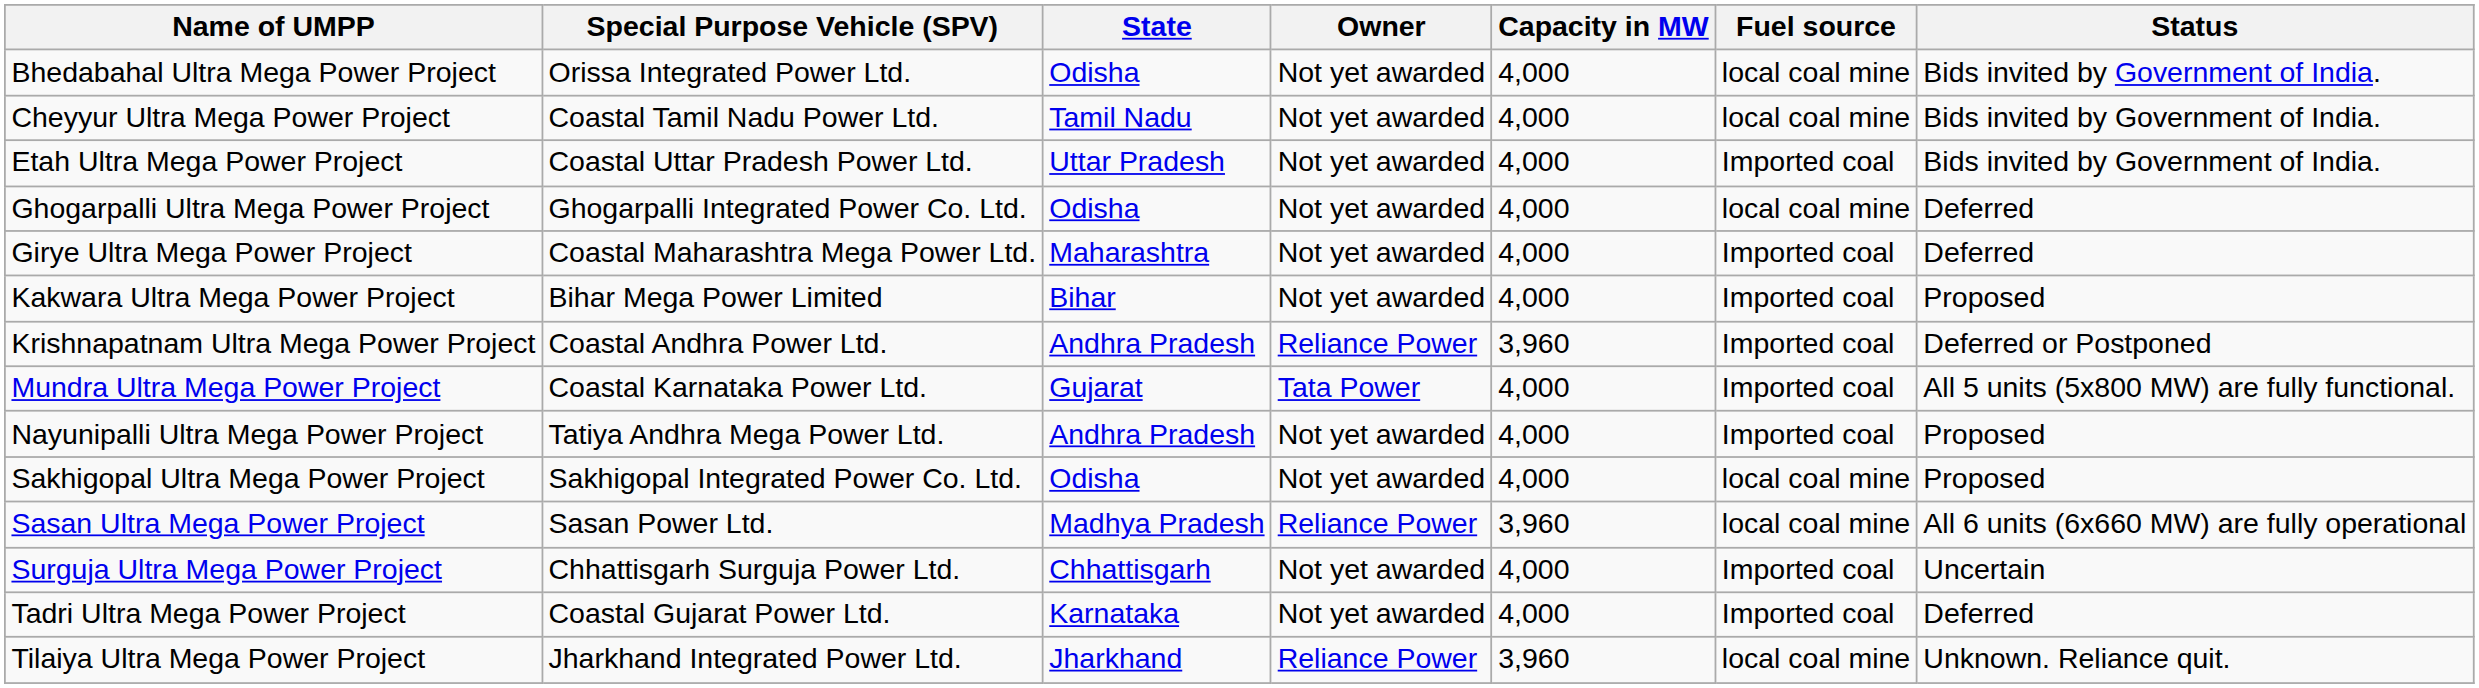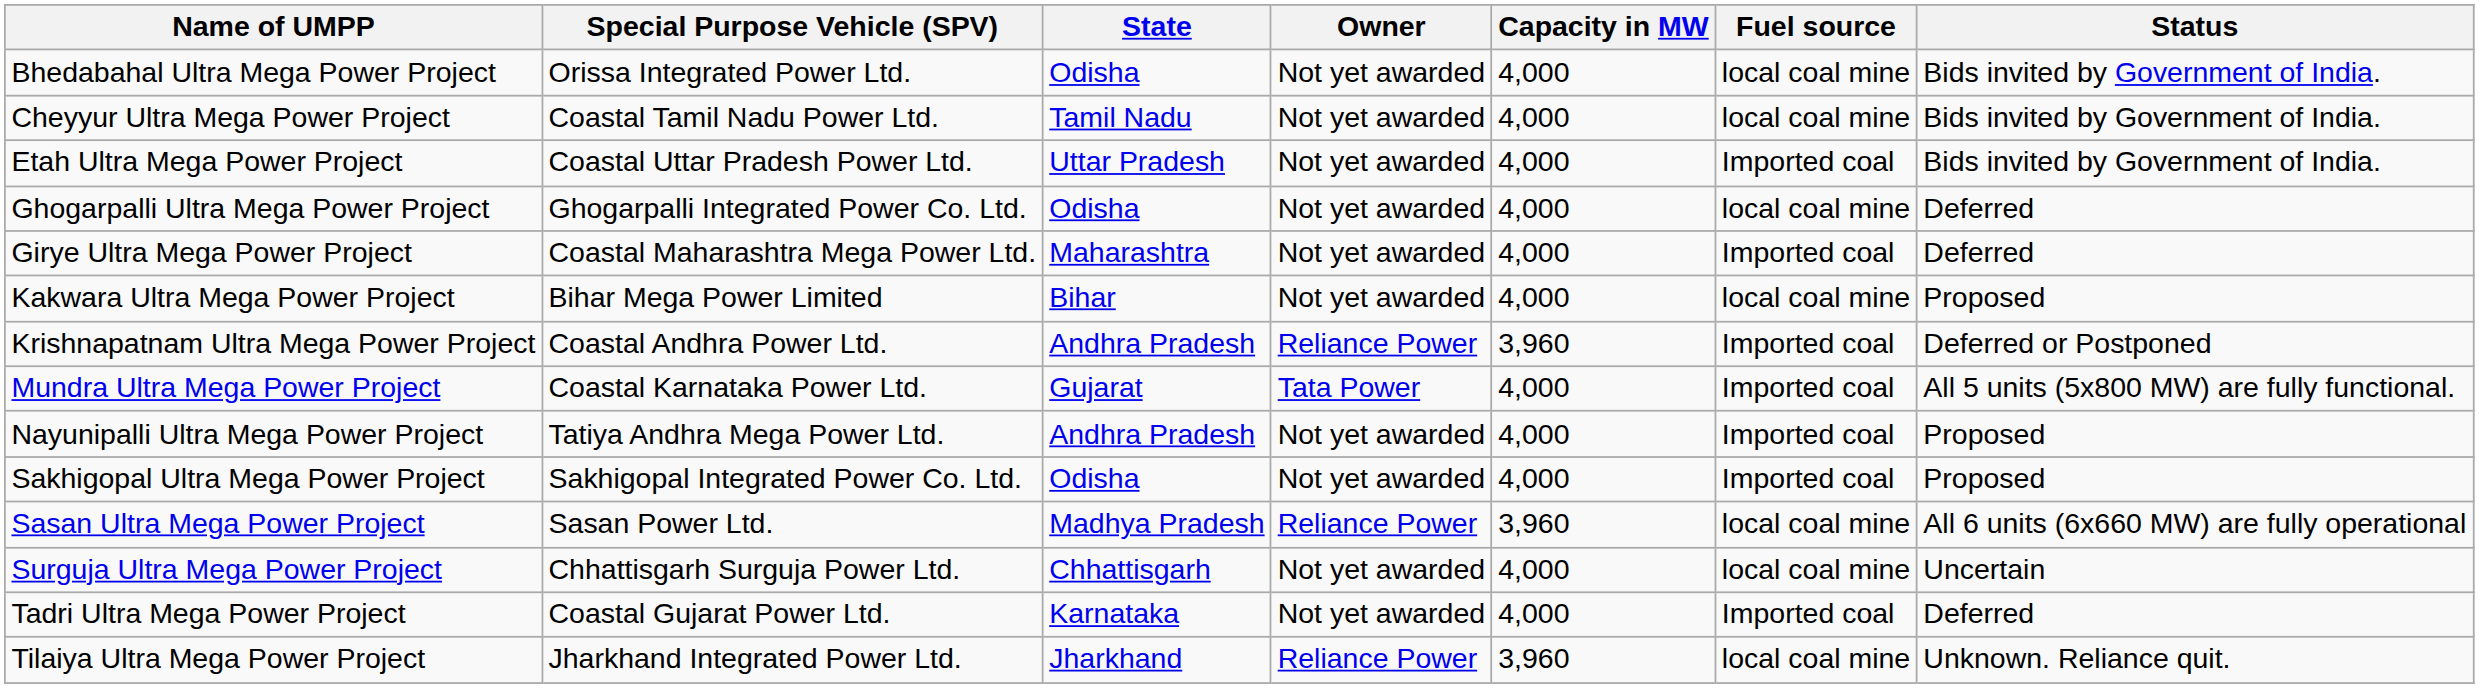Kakwara Ultra Mega Power Project | Fuel source: Imported coal -> local coal mine
Sakhigopal Ultra Mega Power Project | Fuel source: local coal mine -> Imported coal
Surguja Ultra Mega Power Project | Fuel source: Imported coal -> local coal mine
